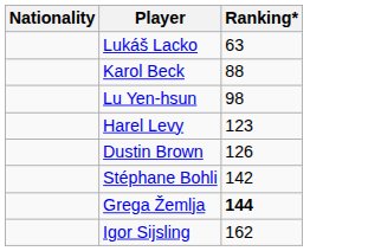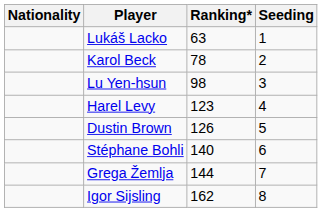+ column: Seeding | 1 | 2 | 3 | 4 | 5 | 6 | 7 | 8
Karol Beck | Ranking*: 88 -> 78
Stéphane Bohli | Ranking*: 142 -> 140
Grega Žemlja | Ranking*: bold -> normal
